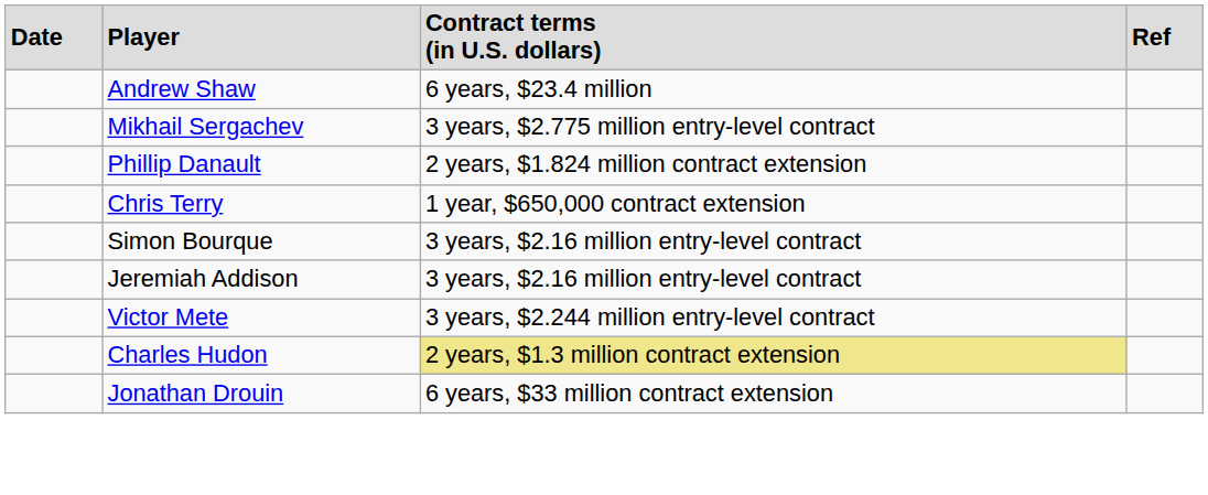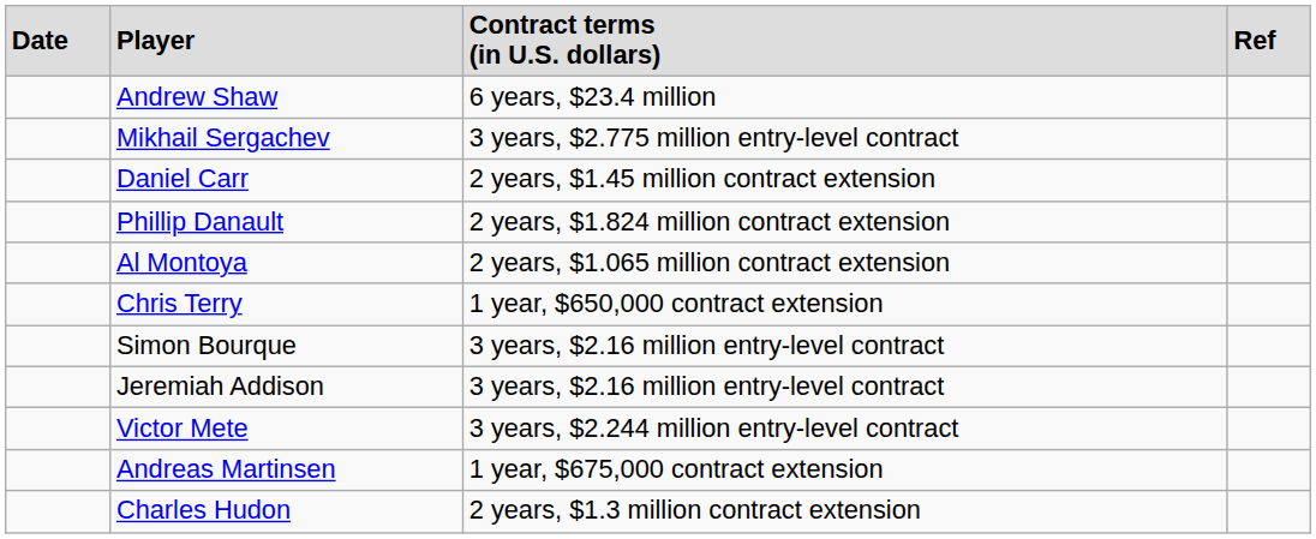+ row: Daniel Carr | 2 years, $1.45 million contract extension
+ row: Al Montoya | 2 years, $1.065 million contract extension
+ row: Andreas Martinsen | 1 year, $675,000 contract extension
Charles Hudon | column 3: khaki background -> no background
- row: Jonathan Drouin | 6 years, $33 million contract extension
